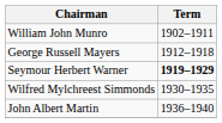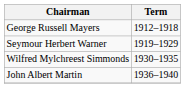- row: William John Munro | 1902–1911
Seymour Herbert Warner | Term: bold -> normal
